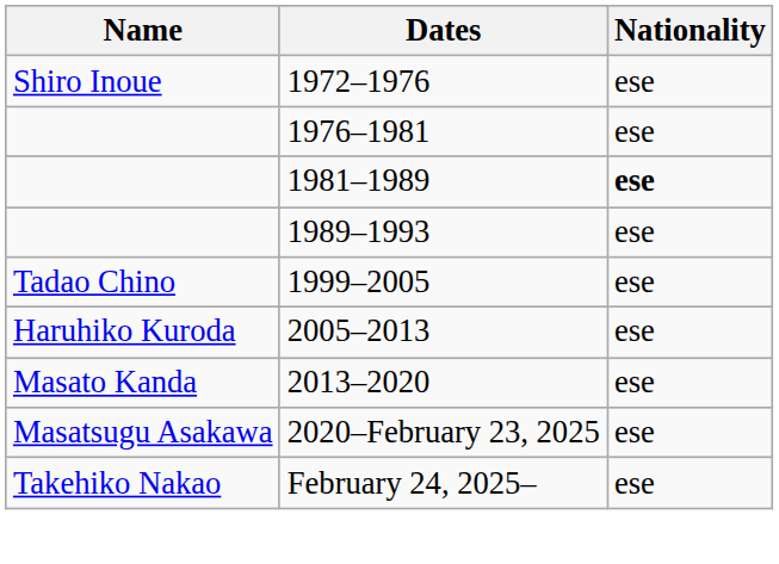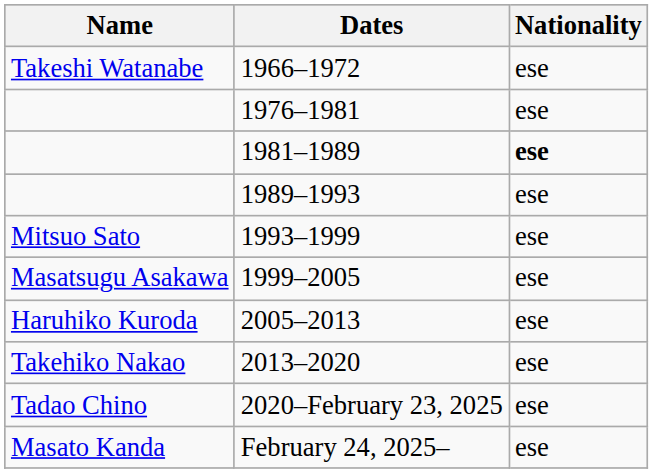+ row: Takeshi Watanabe | 1966–1972 | ese
- row: Shiro Inoue | 1972–1976 | ese
+ row: Mitsuo Sato | 1993–1999 | ese
1999–2005 | Name: Tadao Chino -> Masatsugu Asakawa
2013–2020 | Name: Masato Kanda -> Takehiko Nakao
2020–February 23, 2025 | Name: Masatsugu Asakawa -> Tadao Chino
February 24, 2025– | Name: Takehiko Nakao -> Masato Kanda
